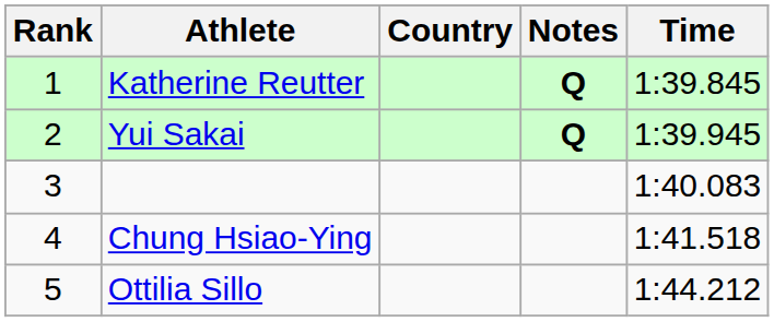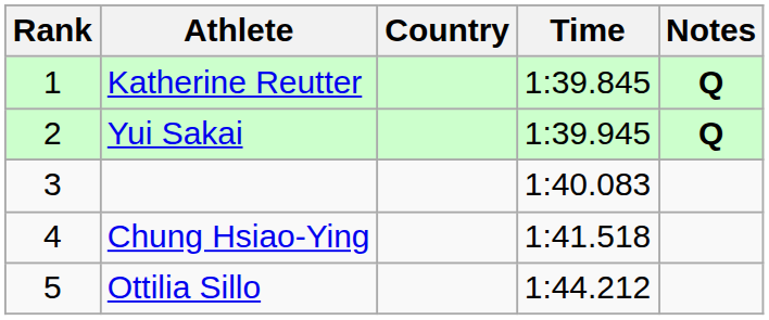columns swapped: Time <-> Notes
